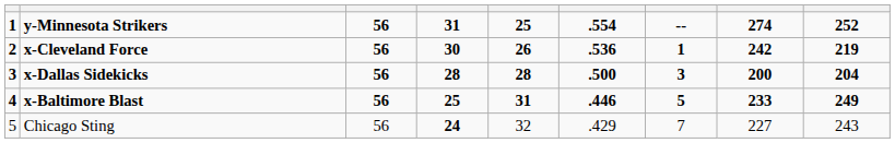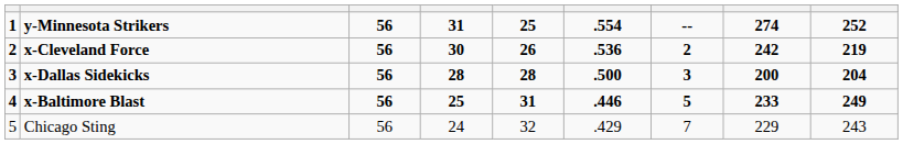x-Cleveland Force | column 7: 1 -> 2
Chicago Sting | column 4: bold -> normal
Chicago Sting | column 8: 227 -> 229
